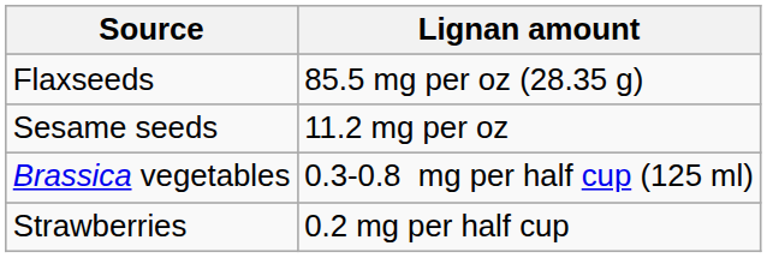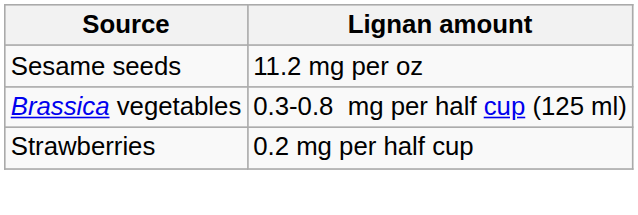- row: Flaxseeds | 85.5 mg per oz (28.35 g)
